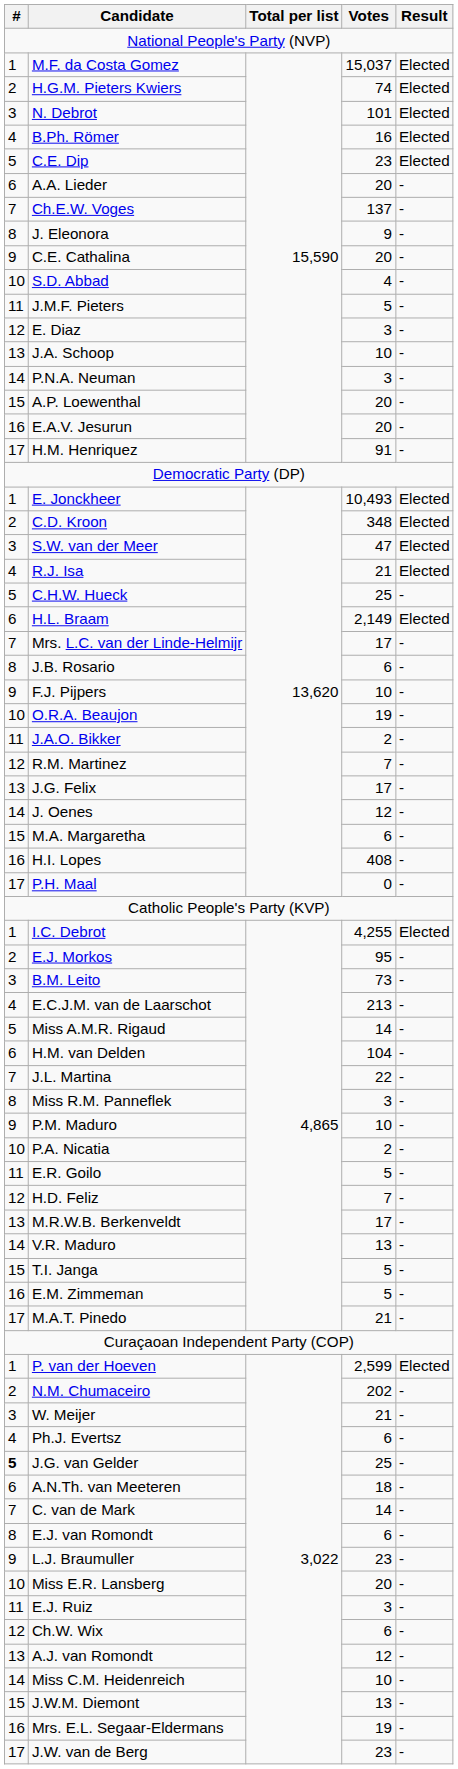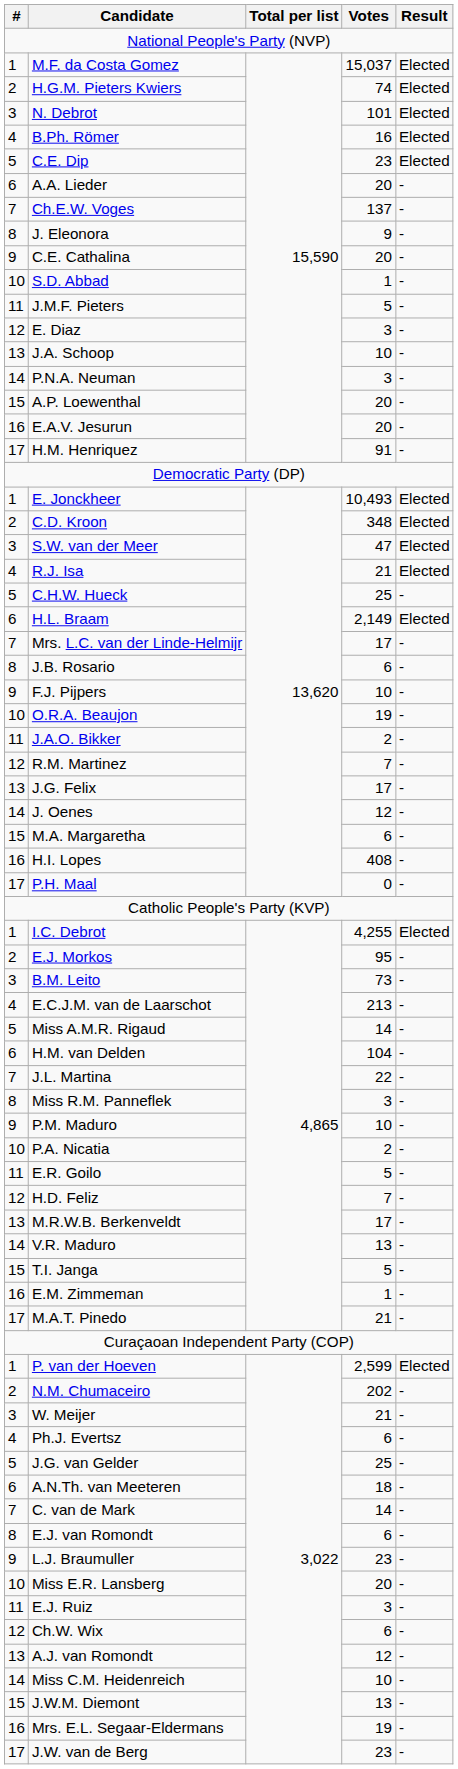S.D. Abbad | Votes: 4 -> 1
E.M. Zimmeman | Votes: 5 -> 1
J.G. van Gelder | #: bold -> normal
